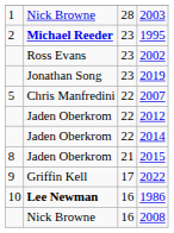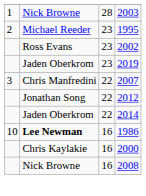1995 | column 2: bold -> normal
2019 | column 2: Jonathan Song -> Jaden Oberkrom
2007 | column 1: 5 -> 3
2012 | column 2: Jaden Oberkrom -> Jonathan Song
- row: 8 | Jaden Oberkrom | 21 | 2015
- row: 9 | Griffin Kell | 17 | 2022
+ row: Chris Kaylakie | 16 | 2000
